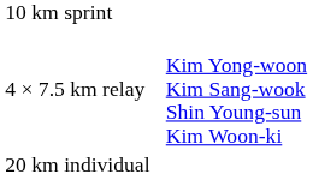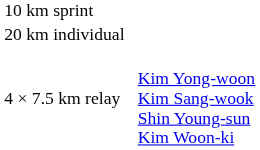rows swapped: 20 km individual <-> 4 × 7.5 km relay
